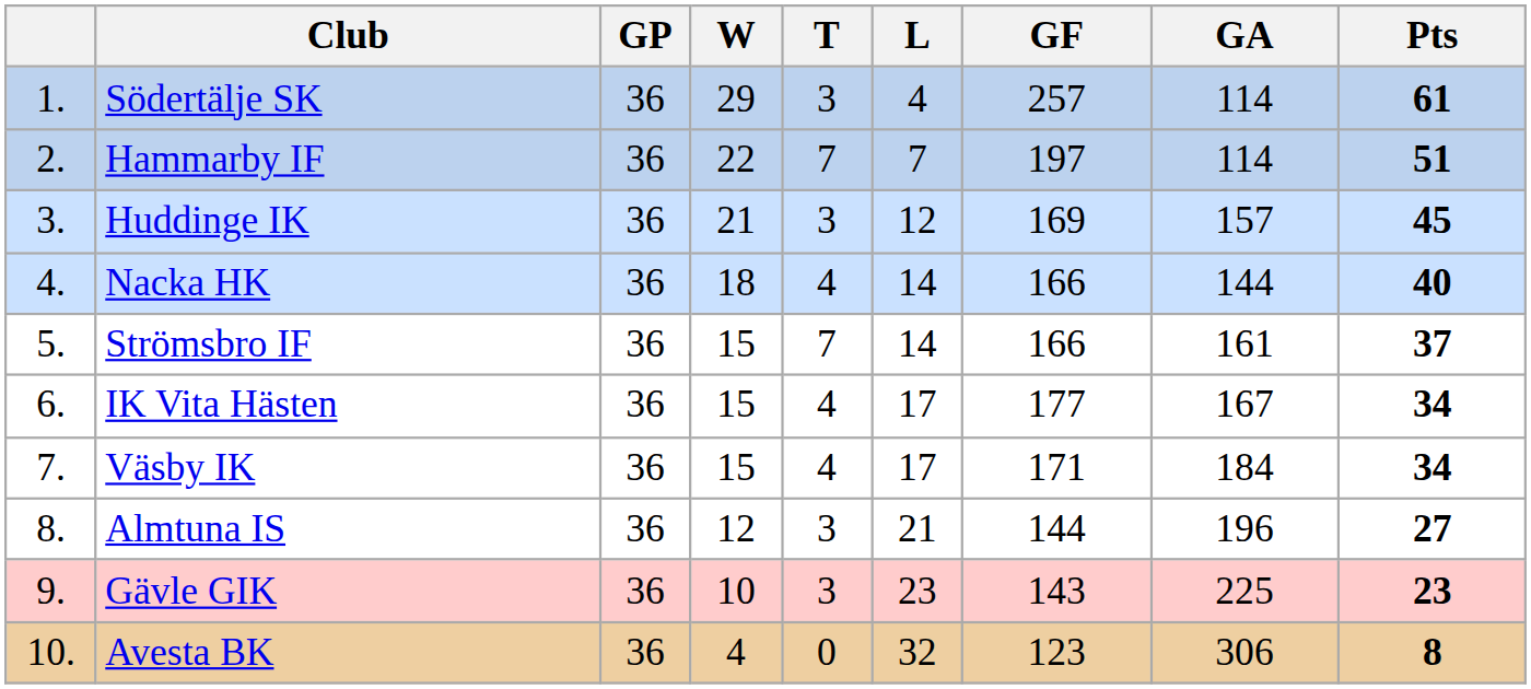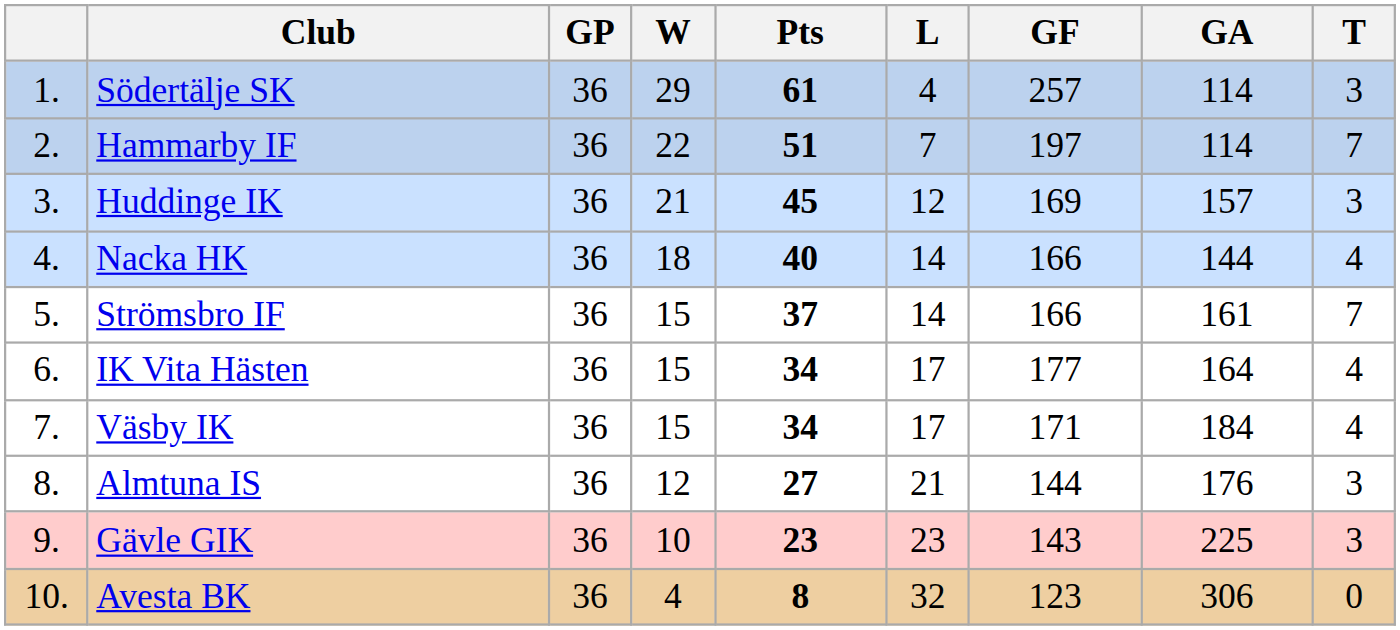columns swapped: T <-> Pts
IK Vita Hästen | GA: 167 -> 164
Almtuna IS | GA: 196 -> 176
